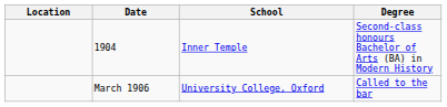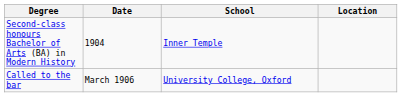columns swapped: Location <-> Degree
